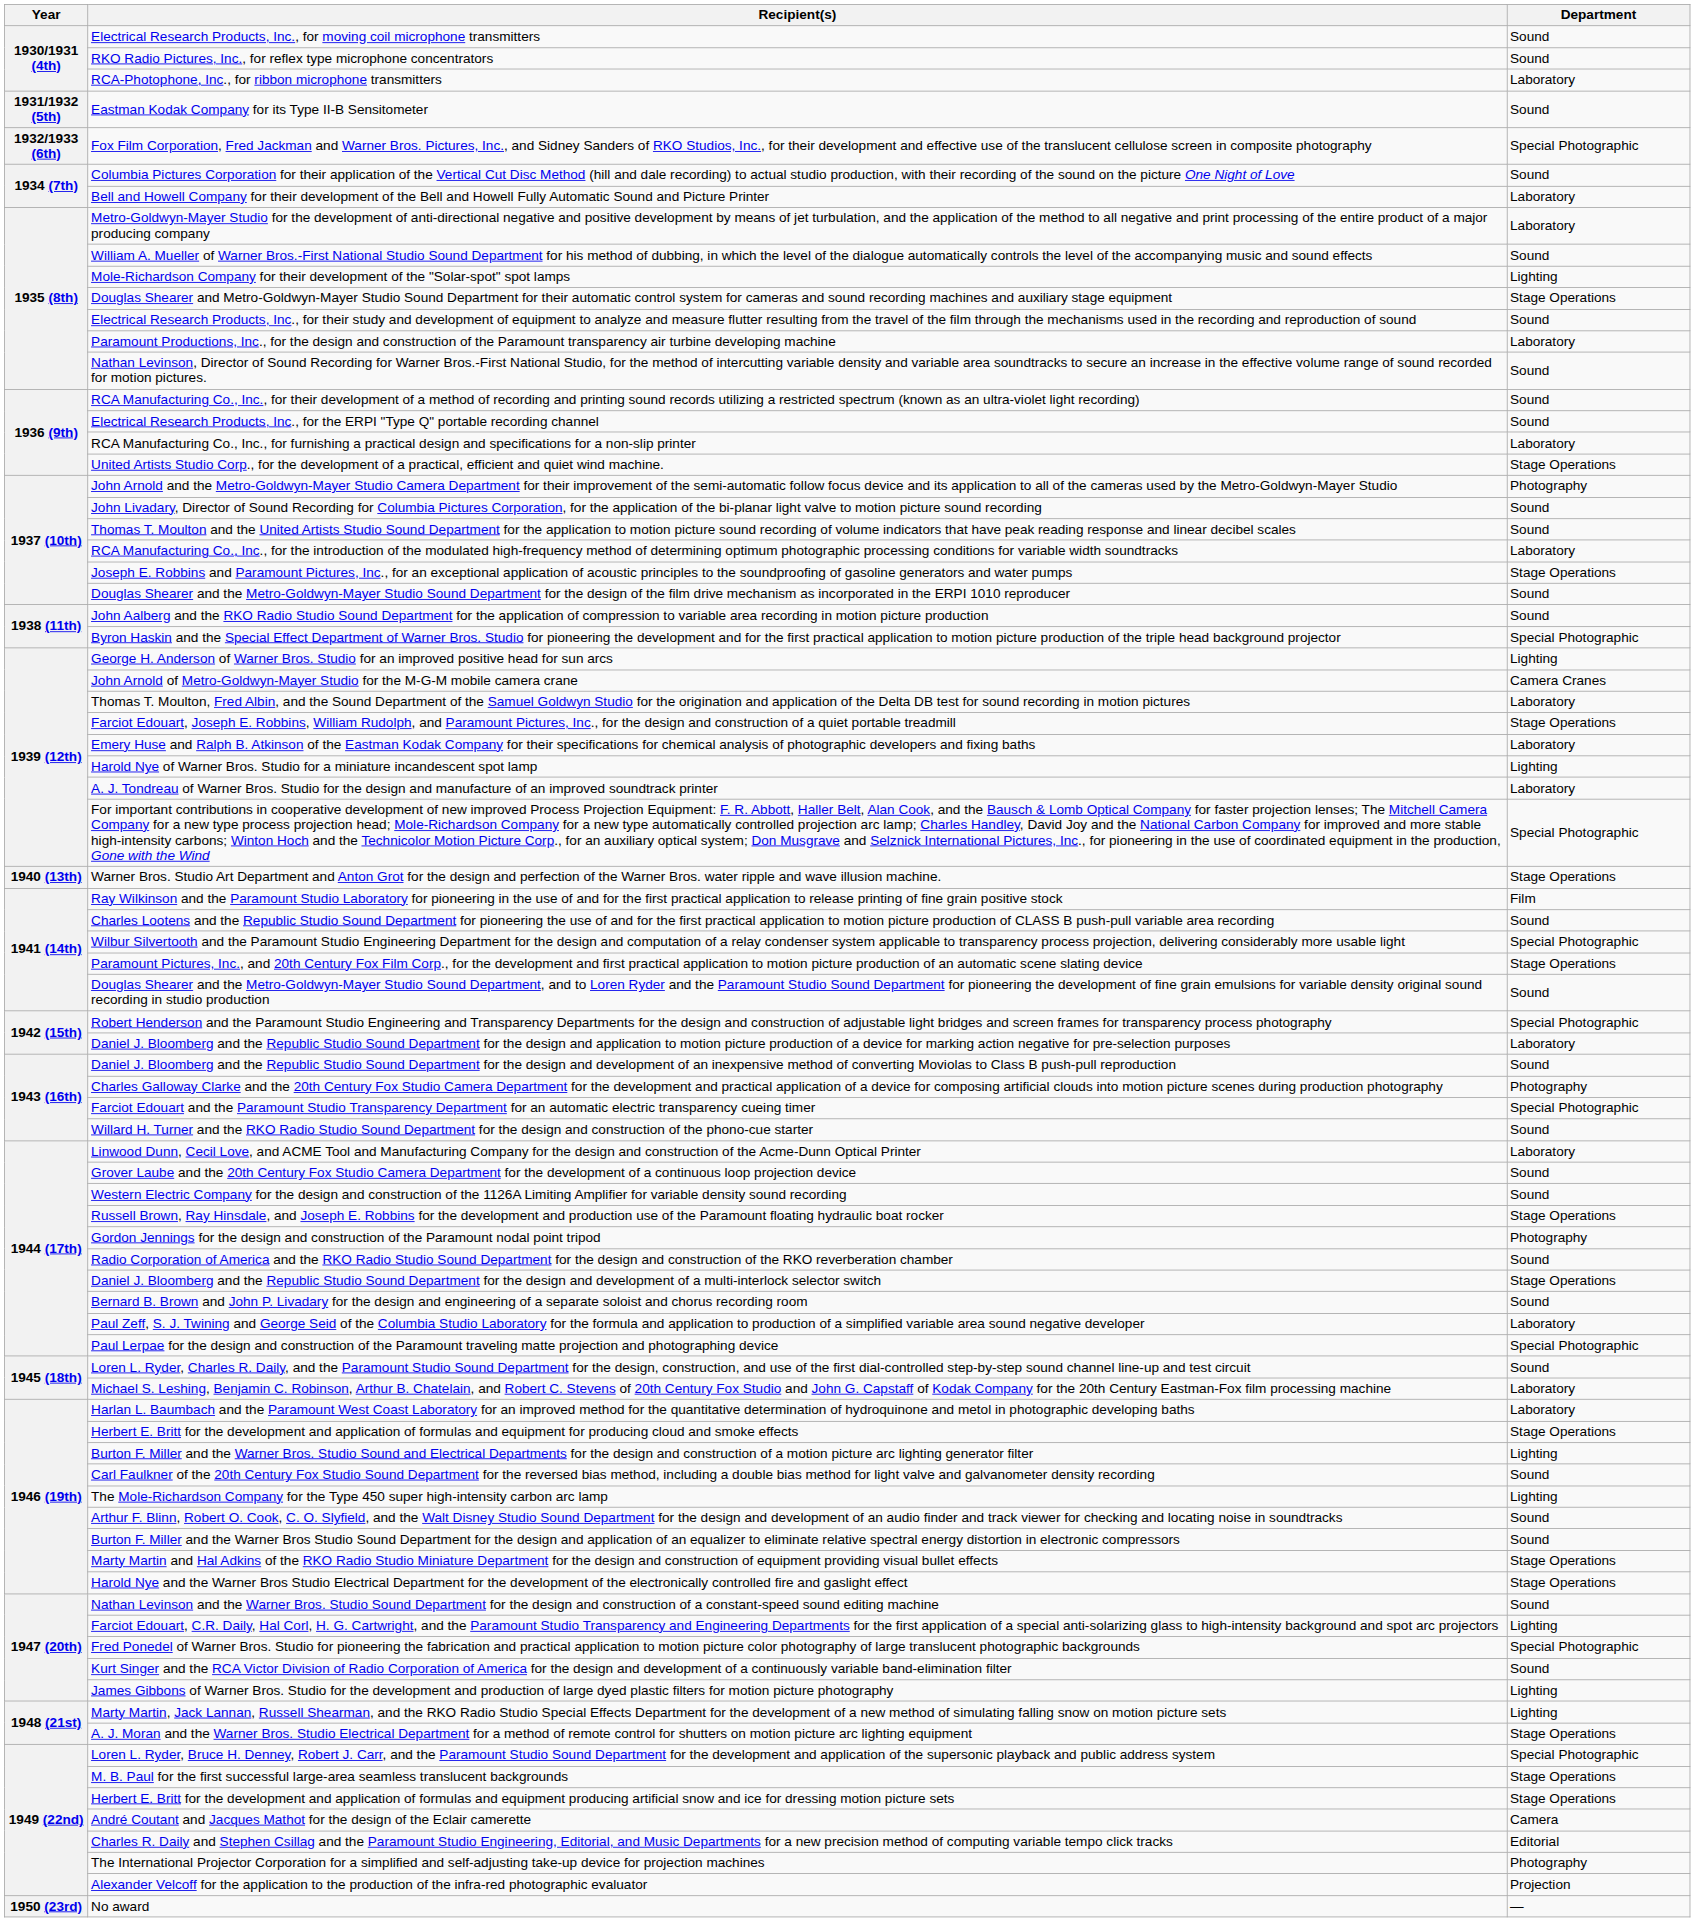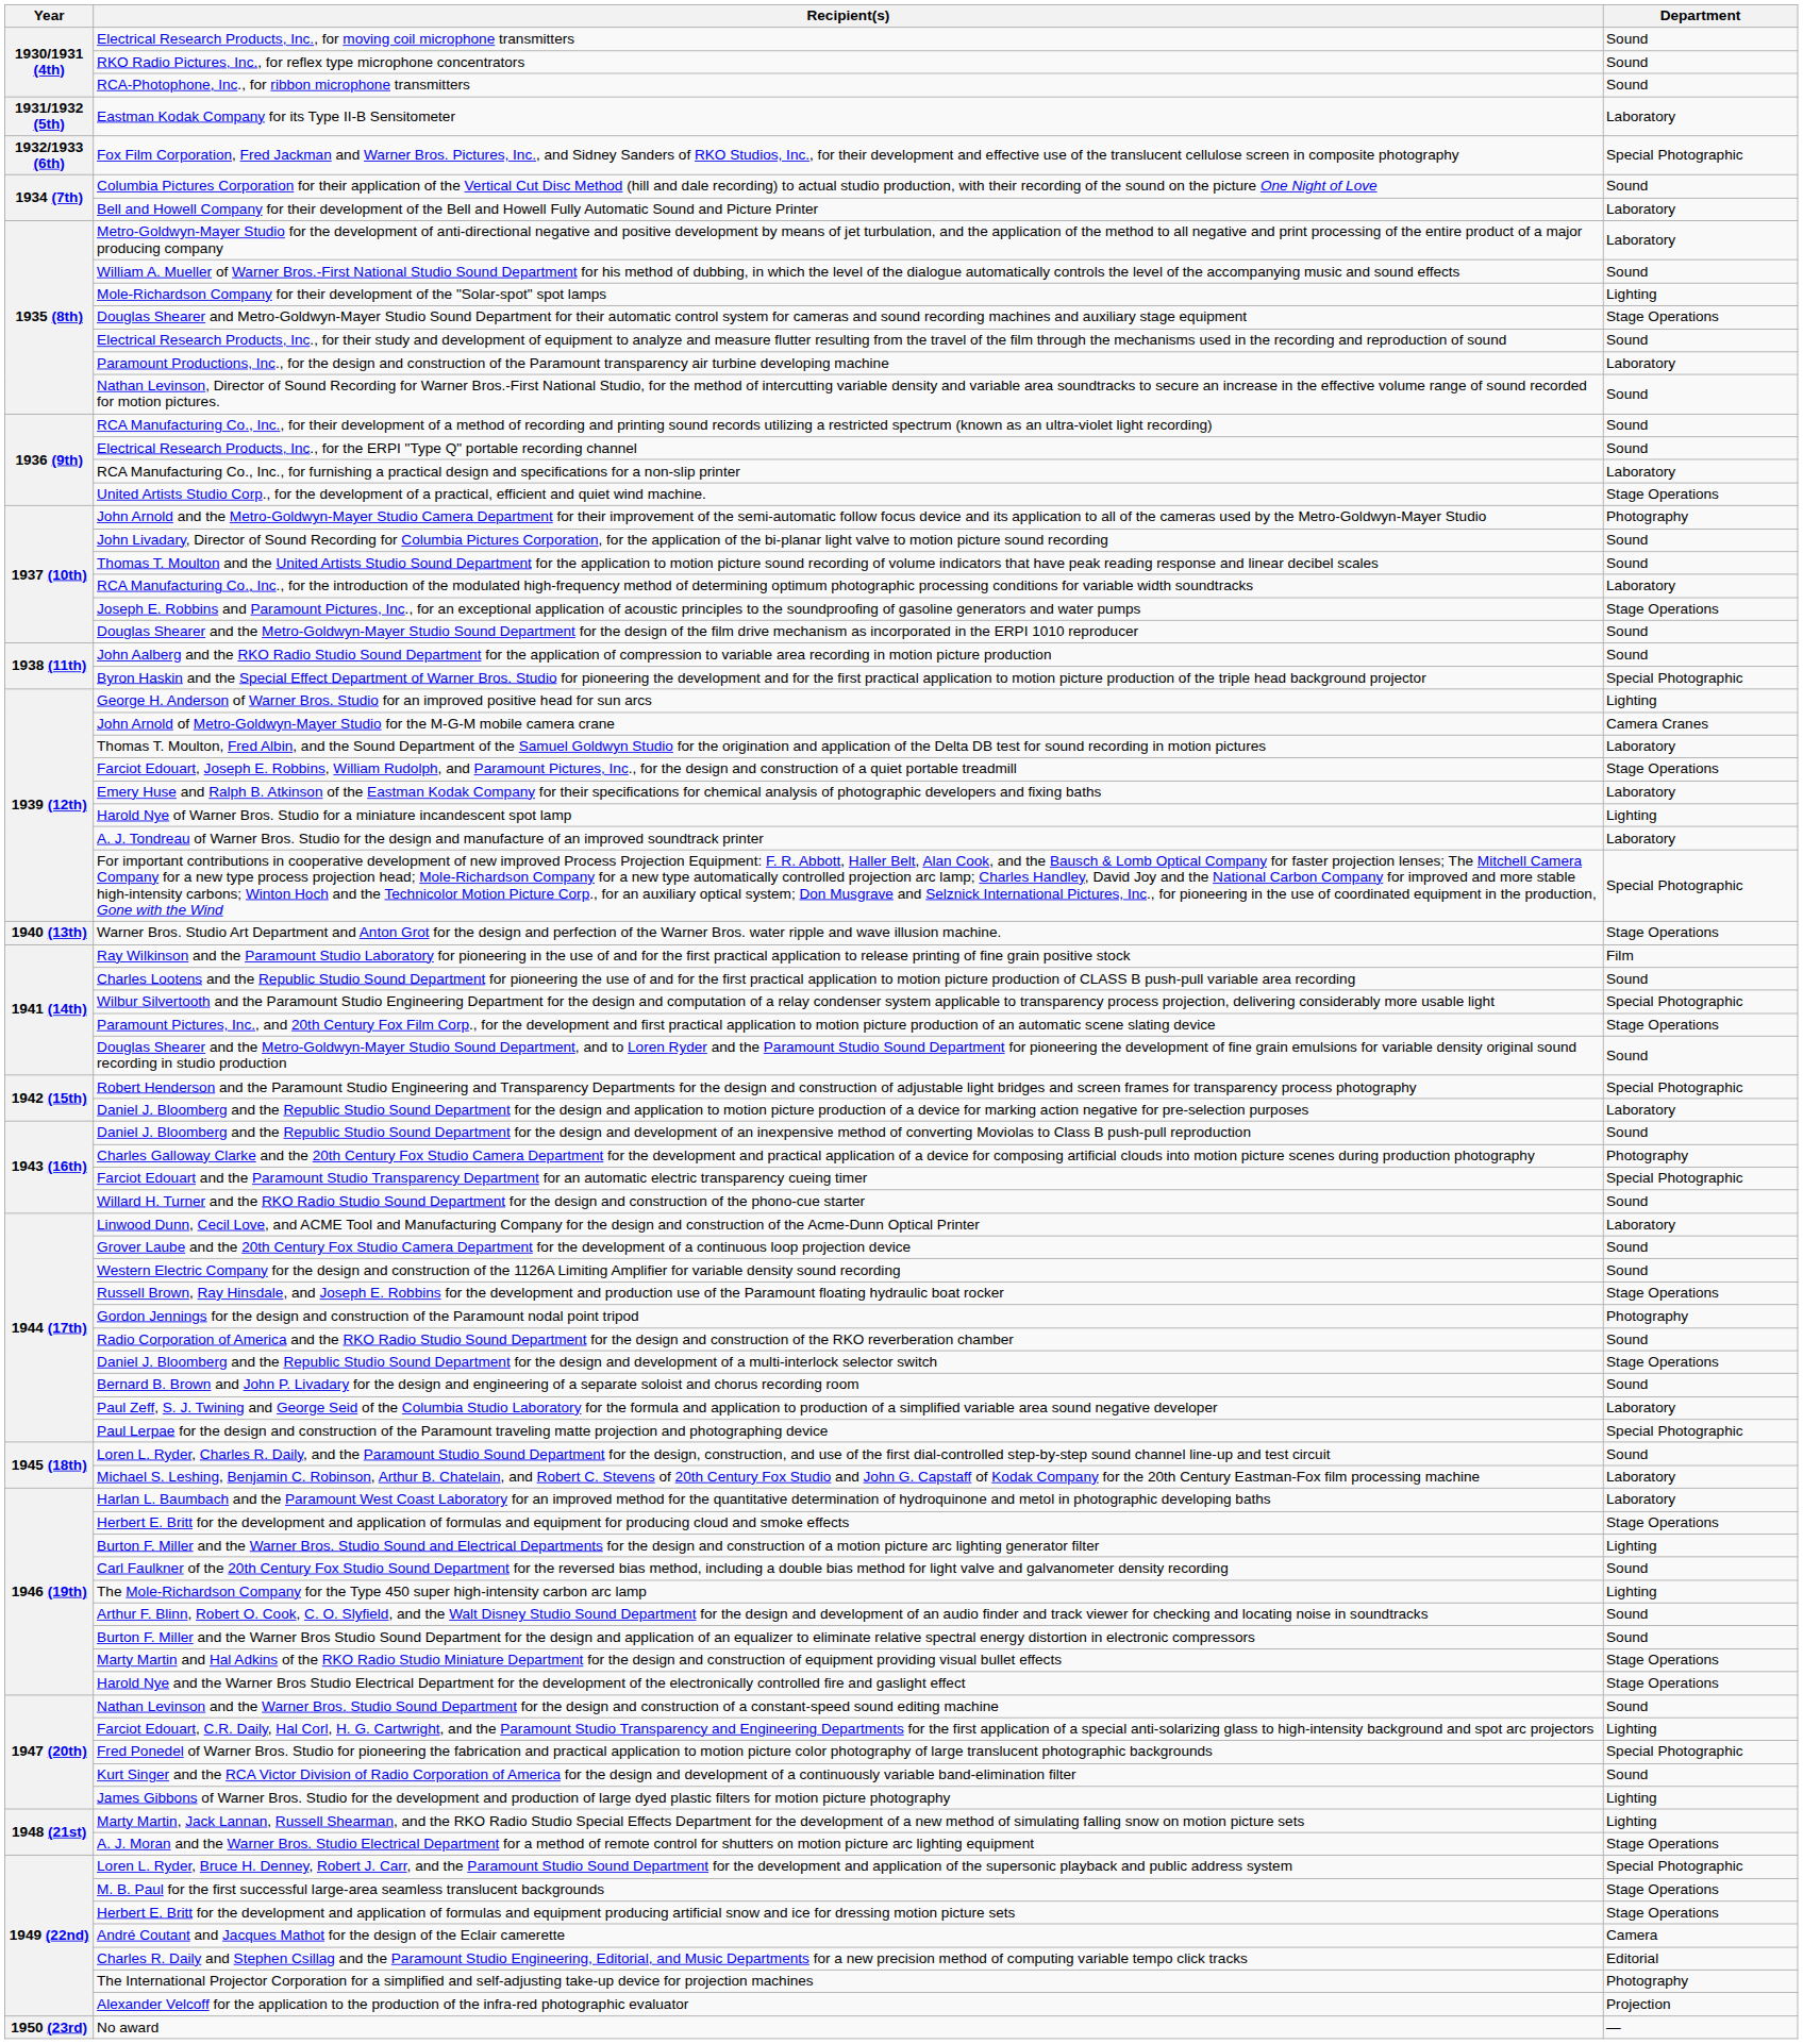RCA-Photophone, Inc., for ribbon microphone transmitters | Department: Laboratory -> Sound
Eastman Kodak Company for its Type II-B Sensitometer | Department: Sound -> Laboratory
